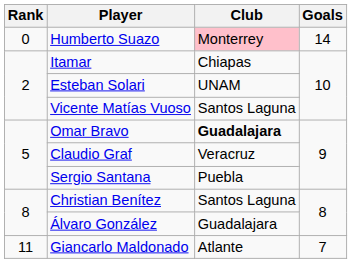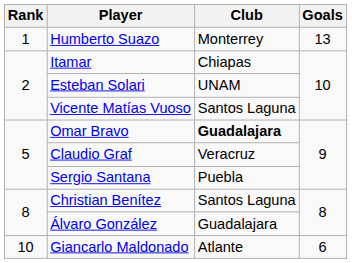Humberto Suazo | Rank: 0 -> 1
Humberto Suazo | Club: pink background -> no background
Humberto Suazo | Goals: 14 -> 13
Giancarlo Maldonado | Rank: 11 -> 10
Giancarlo Maldonado | Goals: 7 -> 6
